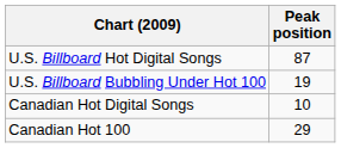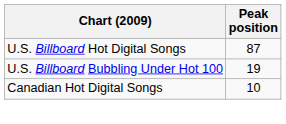- row: Canadian Hot 100 | 29
